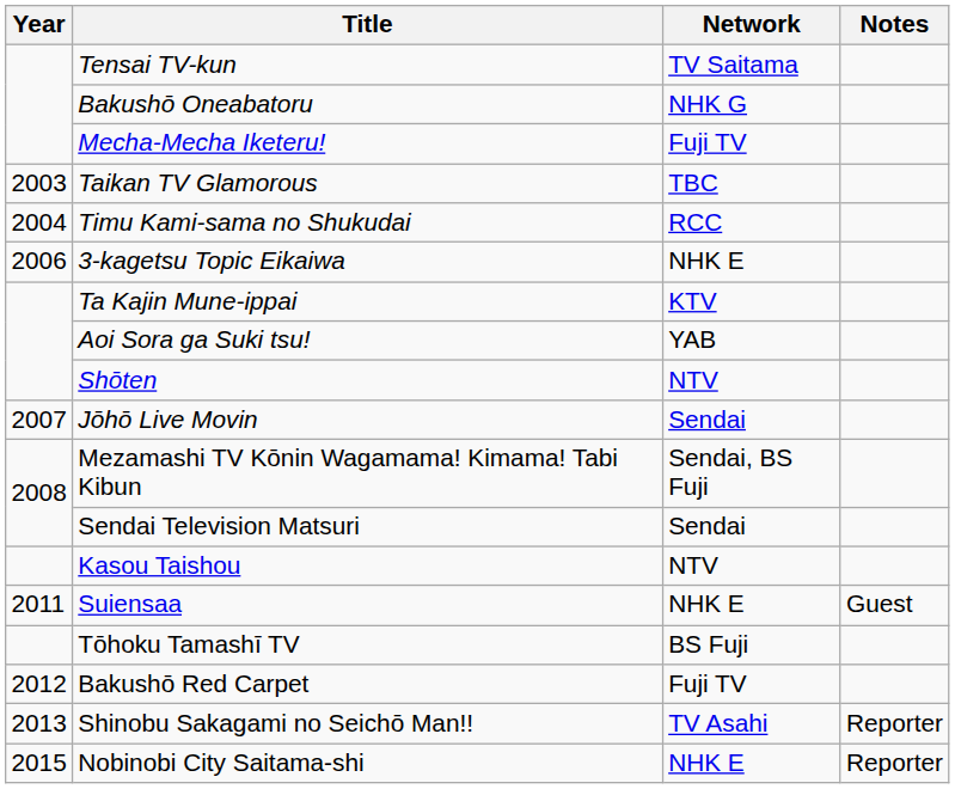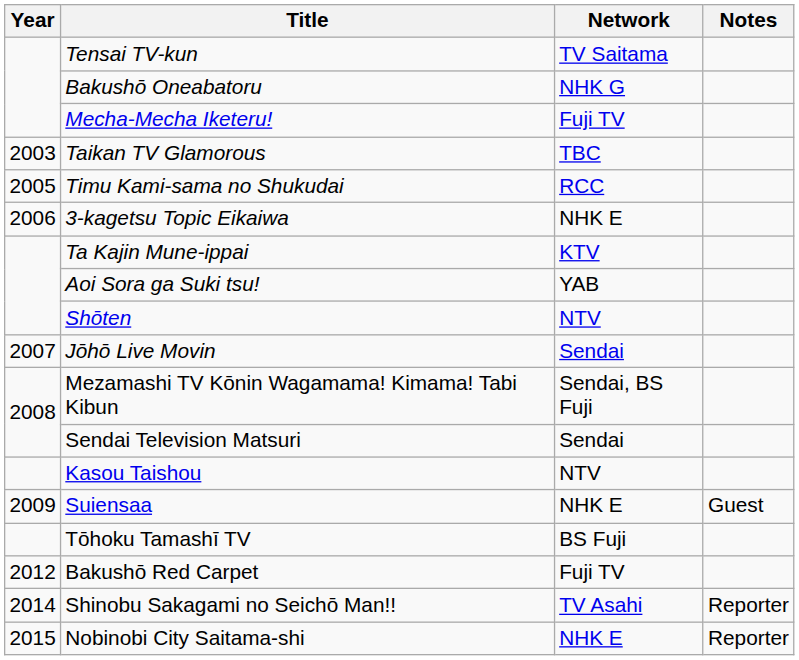Timu Kami-sama no Shukudai | Year: 2004 -> 2005
Suiensaa | Year: 2011 -> 2009
Shinobu Sakagami no Seichō Man!! | Year: 2013 -> 2014
